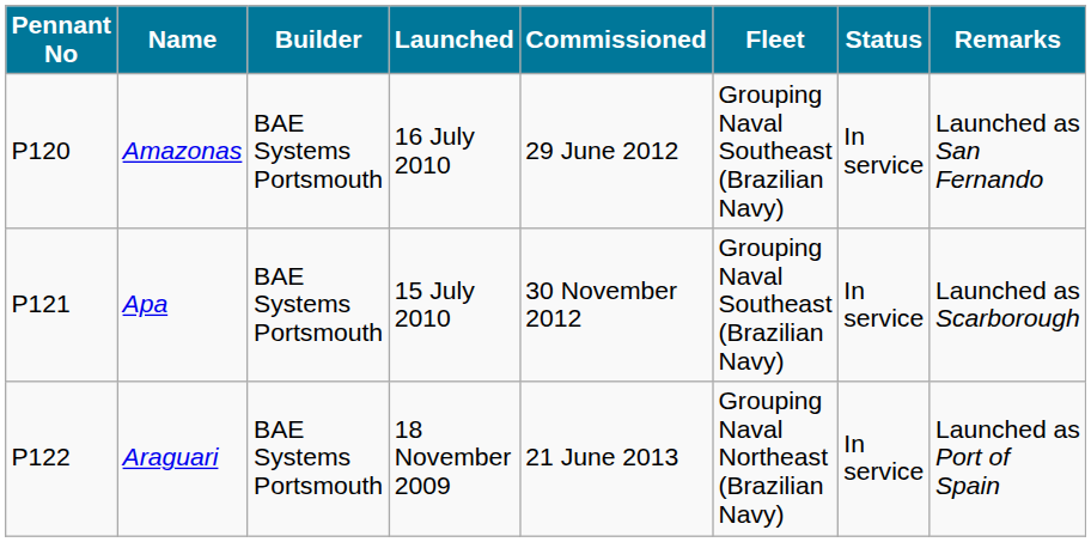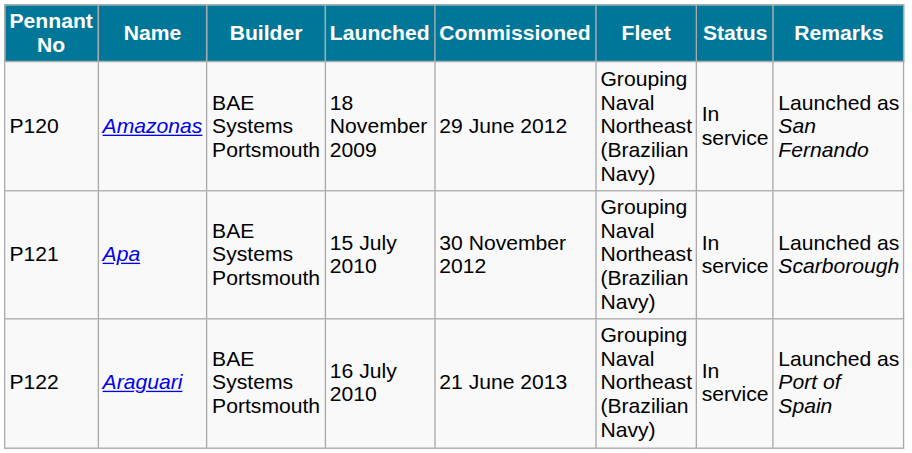Amazonas | Launched: 16 July 2010 -> 18 November 2009
Amazonas | Fleet: Grouping Naval Southeast (Brazilian Navy) -> Grouping Naval Northeast (Brazilian Navy)
Apa | Fleet: Grouping Naval Southeast (Brazilian Navy) -> Grouping Naval Northeast (Brazilian Navy)
Araguari | Launched: 18 November 2009 -> 16 July 2010
